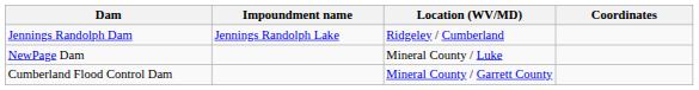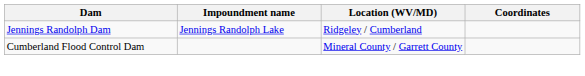- row: NewPage Dam | Mineral County / Luke
